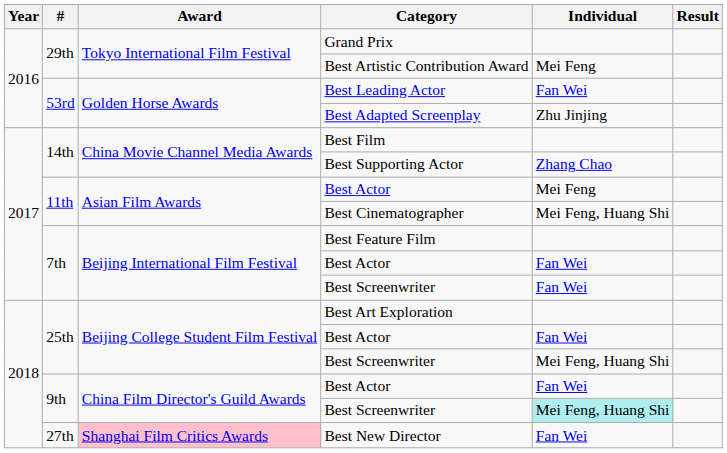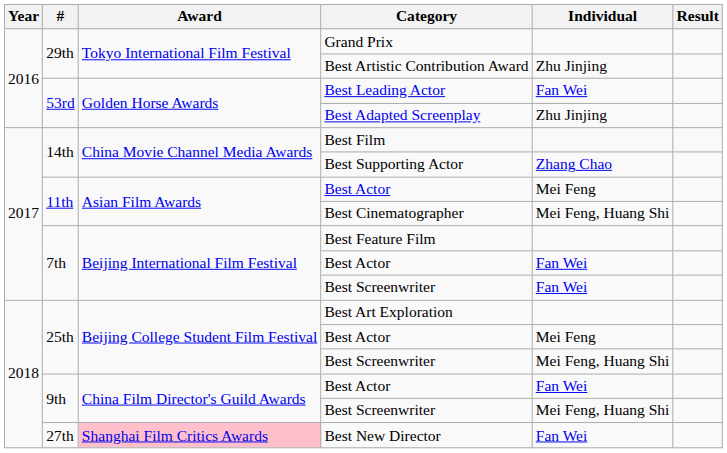Best Artistic Contribution Award | Individual: Mei Feng -> Zhu Jinjing
25th / Best Actor | Individual: Fan Wei -> Mei Feng
9th / Best Screenwriter | Individual: paleturquoise background -> no background
